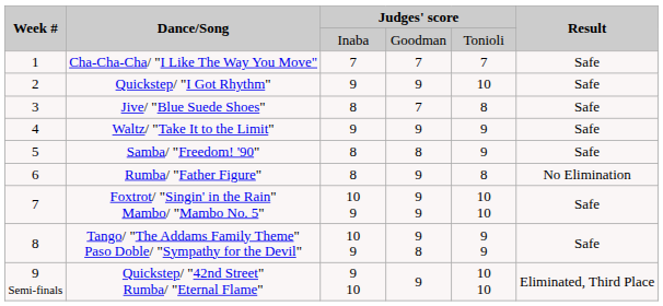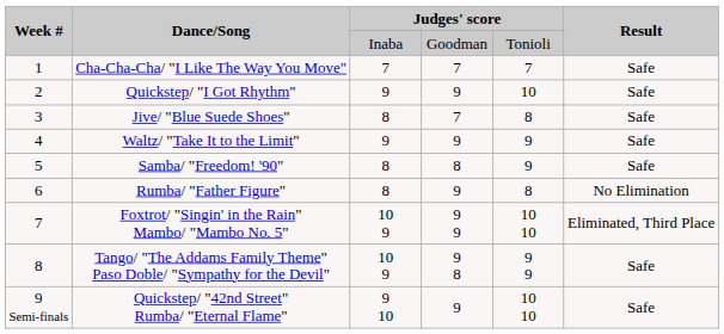Foxtrot/ "Singin' in the Rain" Mambo/ "Mambo No. 5" | Result: Safe -> Eliminated, Third Place
Quickstep/ "42nd Street" Rumba/ "Eternal Flame" | Result: Eliminated, Third Place -> Safe
